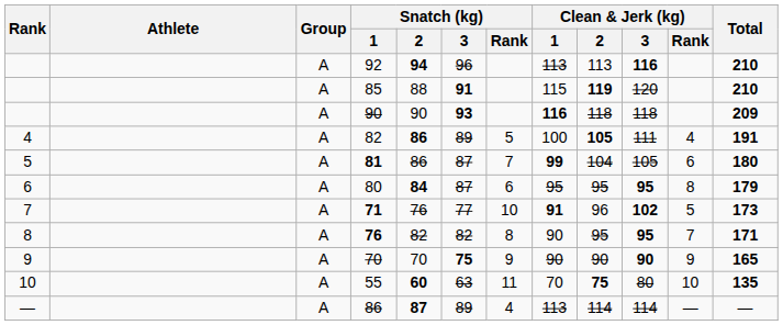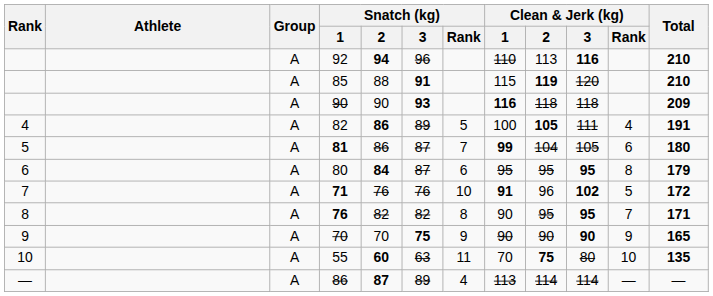92 | Clean & Jerk (kg) / 1: 113 -> 110
71 | Snatch (kg) / 3: 77 -> 76
71 | Total: 173 -> 172
